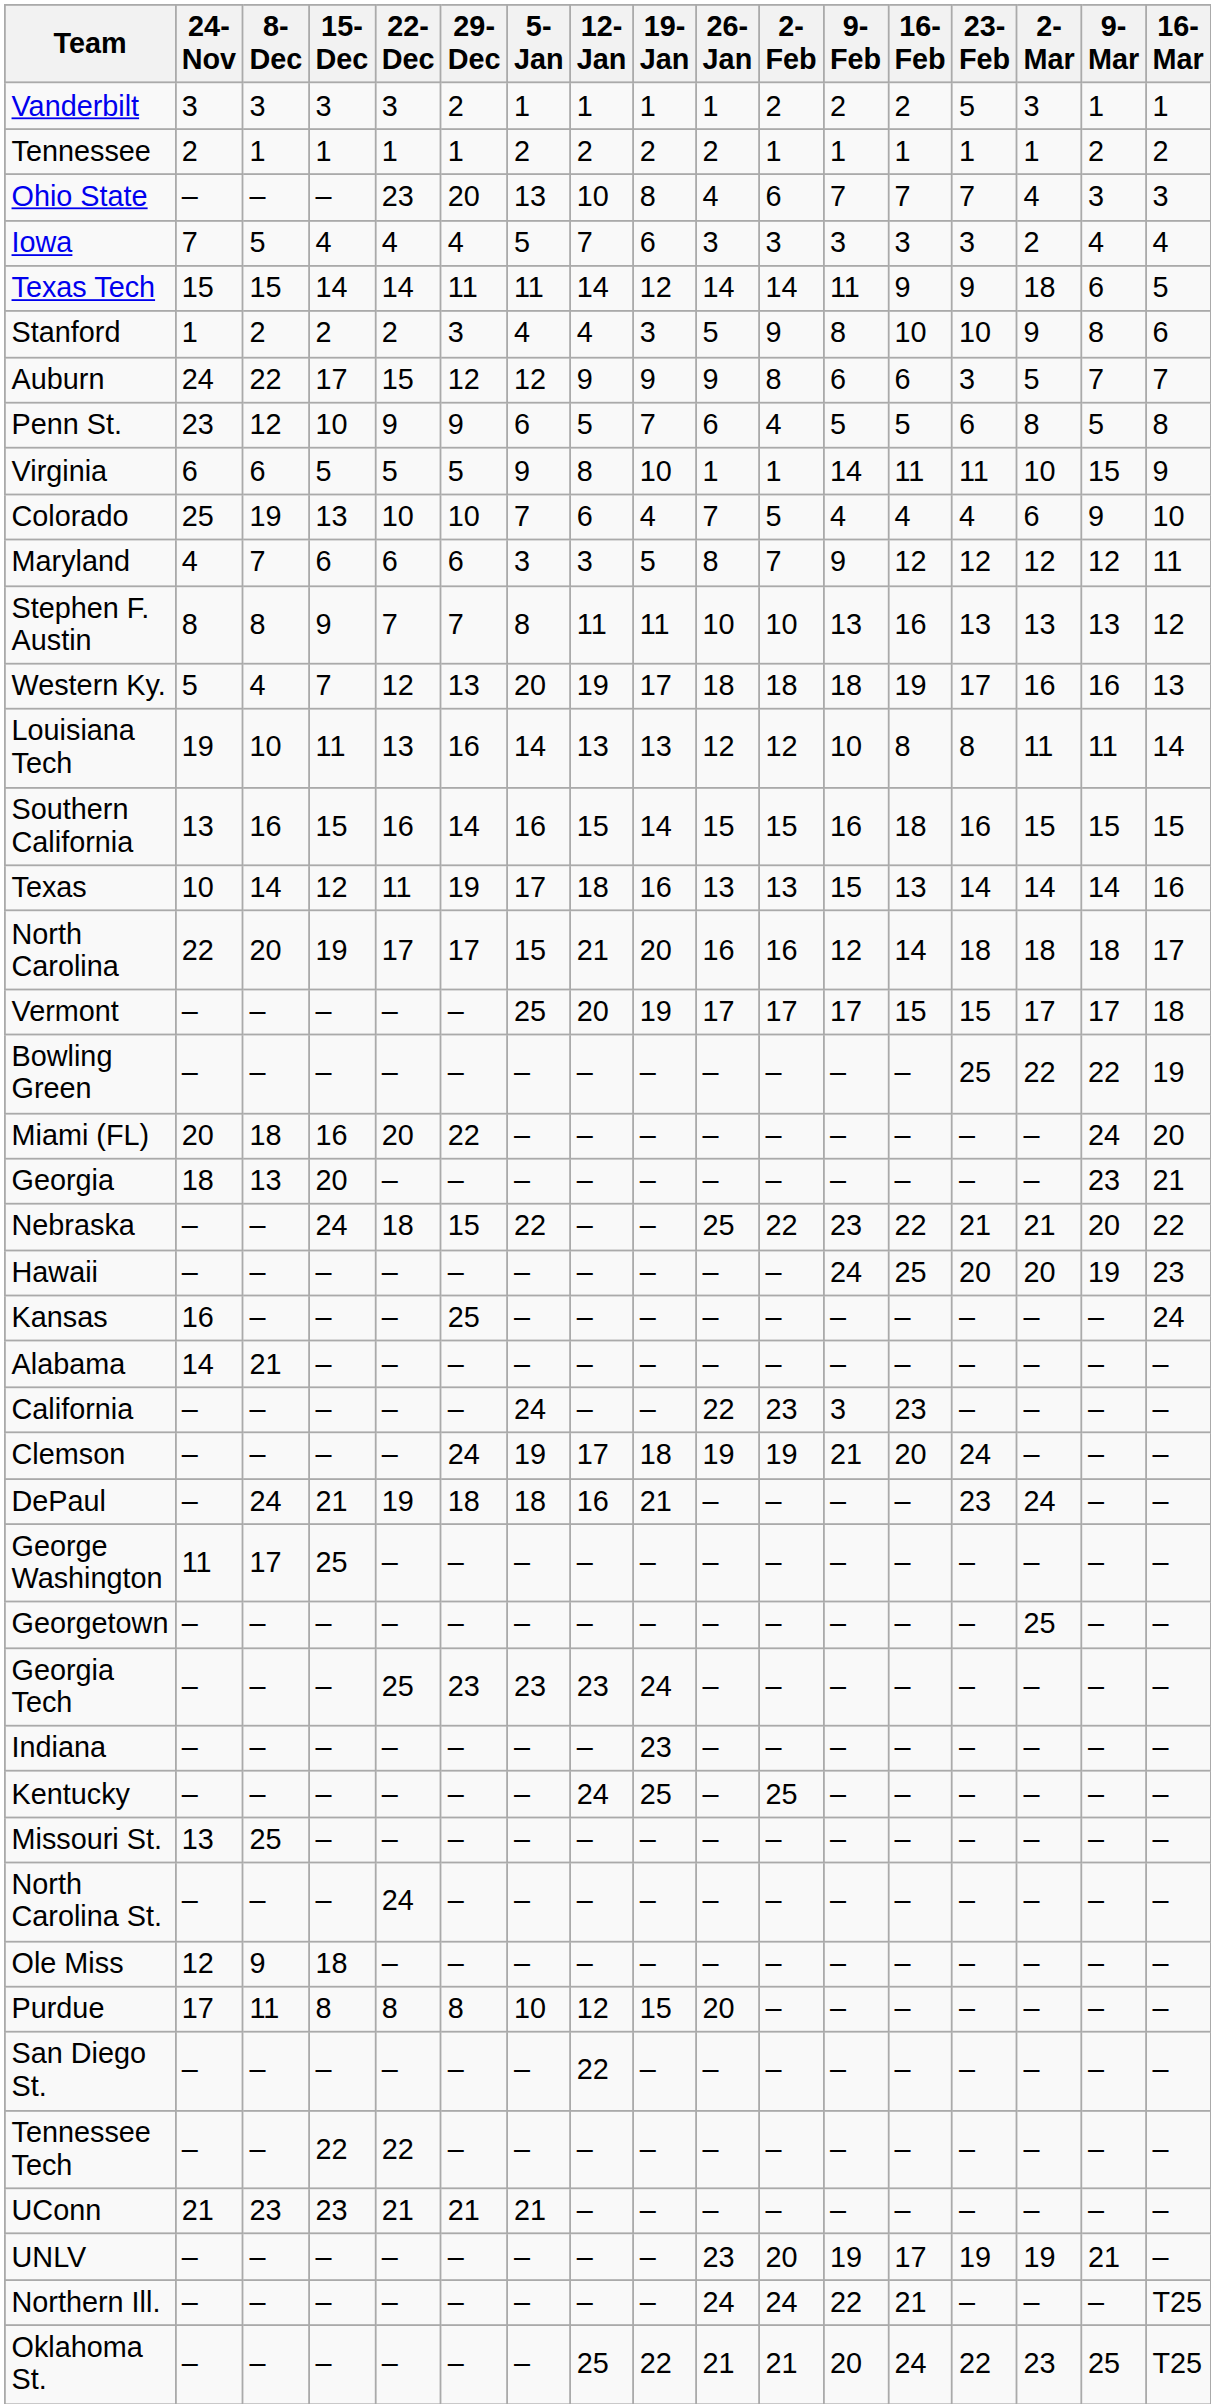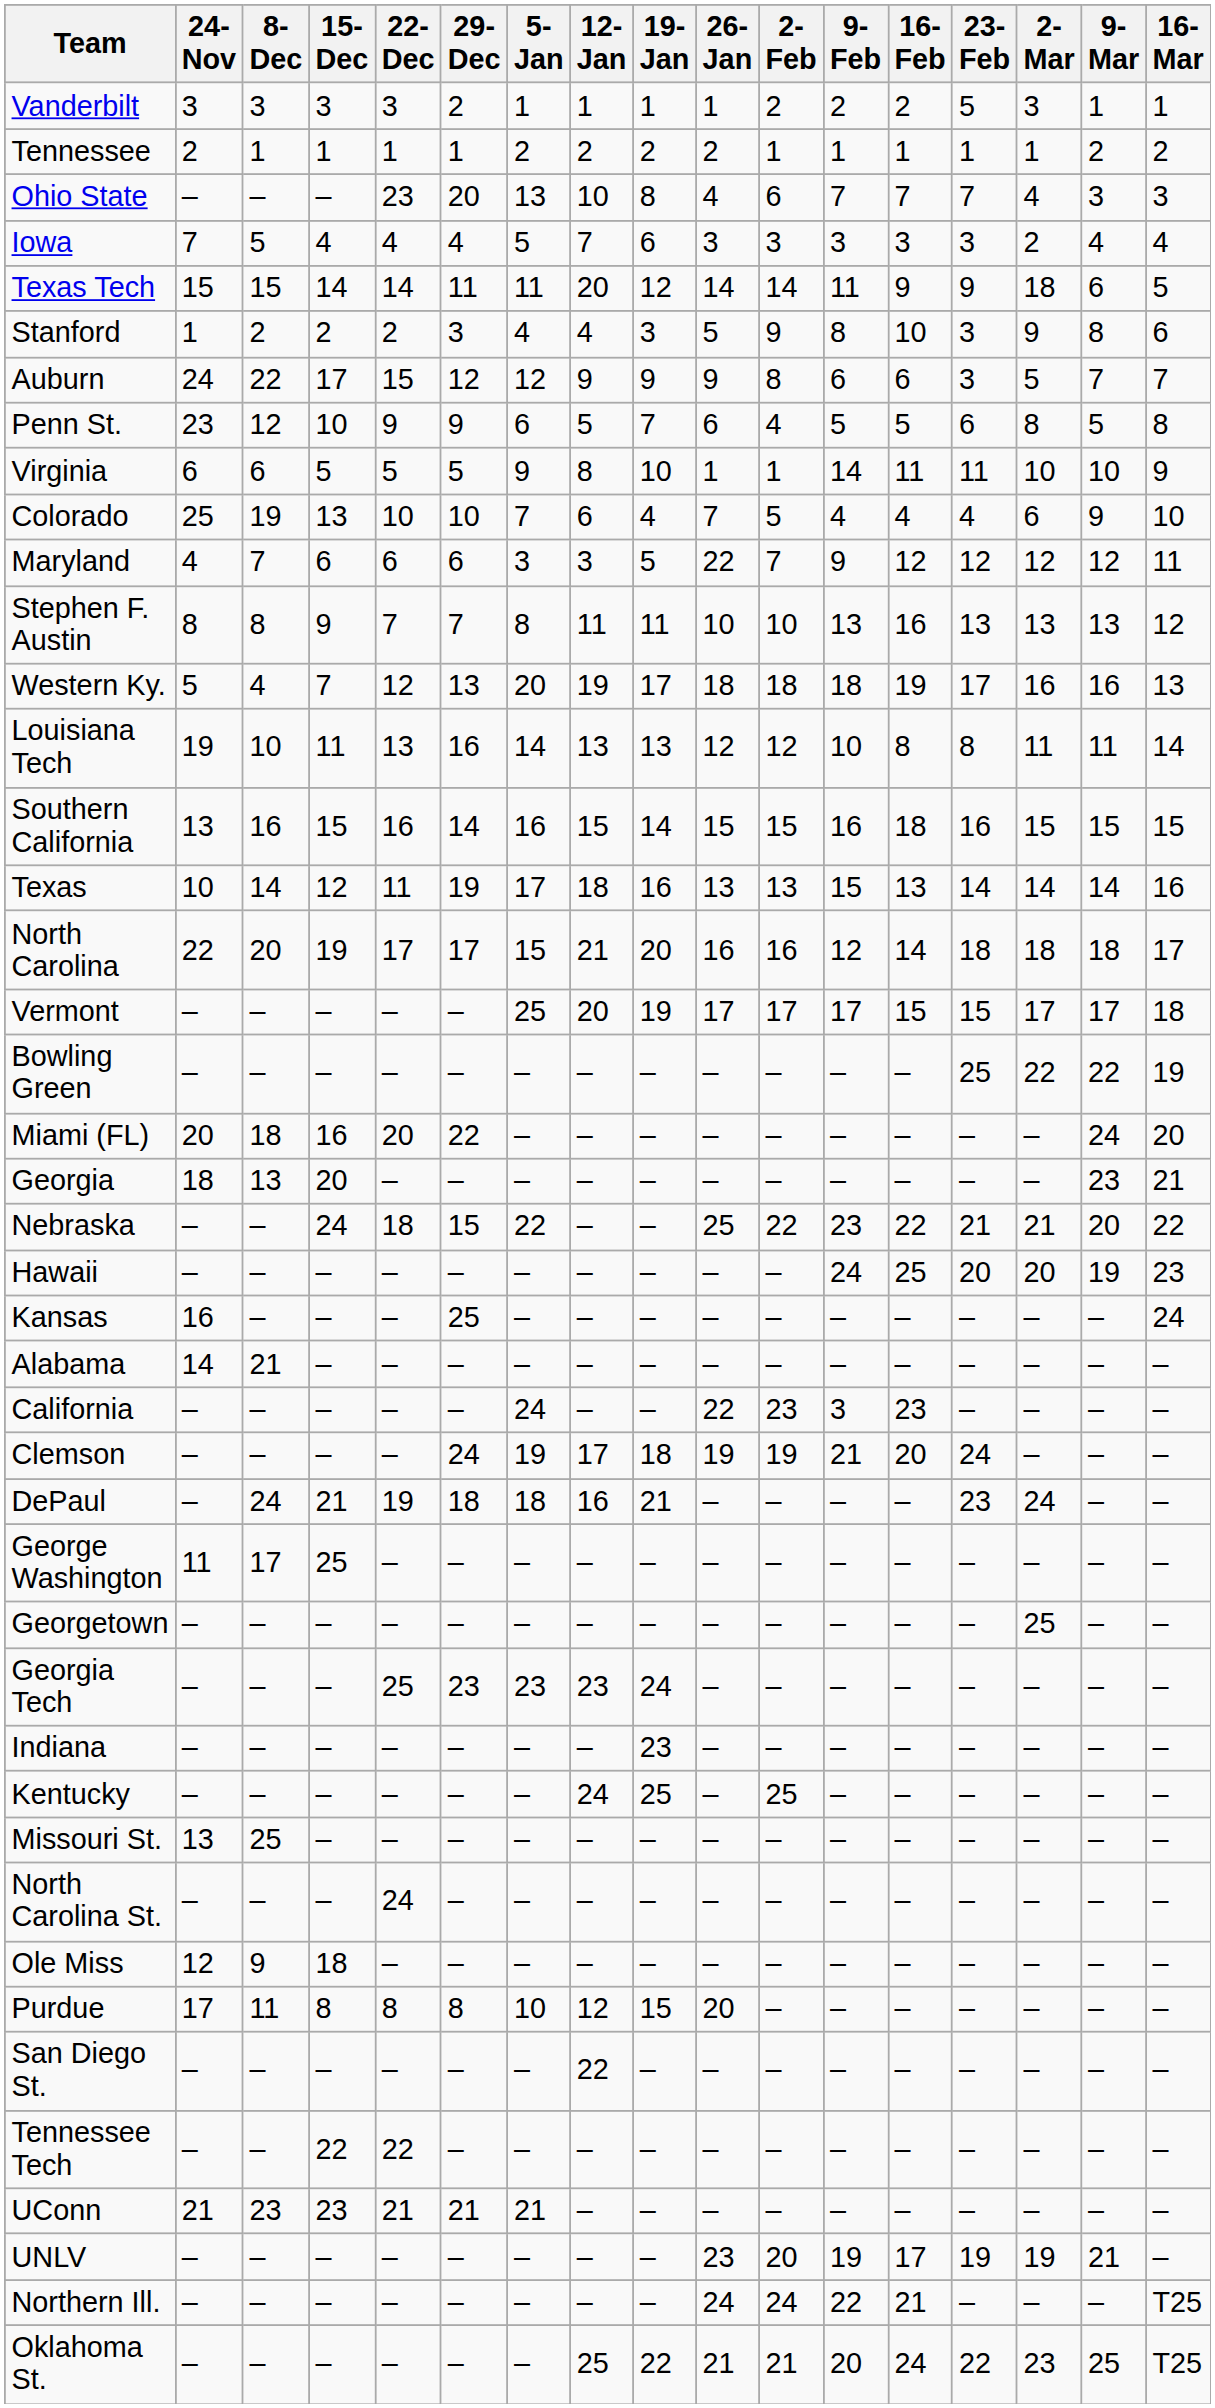Texas Tech | 12-Jan: 14 -> 20
Stanford | 23-Feb: 10 -> 3
Virginia | 9-Mar: 15 -> 10
Maryland | 26-Jan: 8 -> 22
